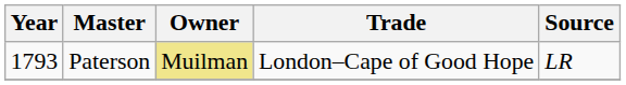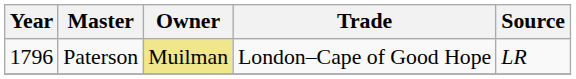Paterson | Year: 1793 -> 1796
